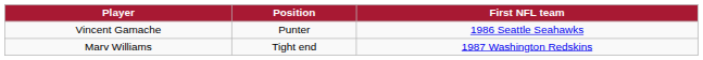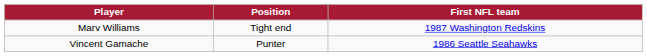rows swapped: Marv Williams <-> Vincent Gamache
